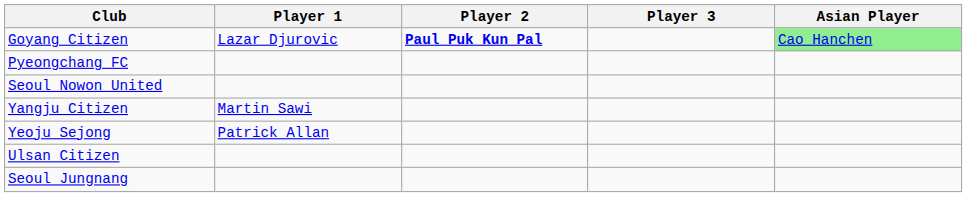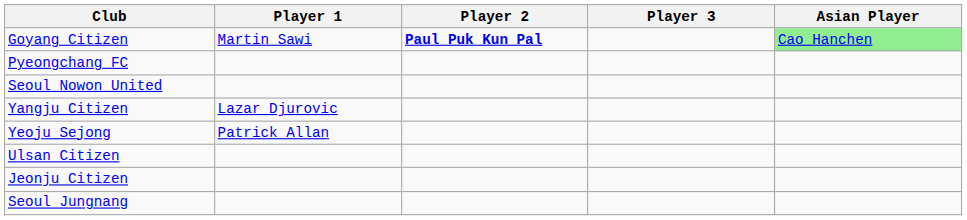Goyang Citizen | Player 1: Lazar Djurovic -> Martin Sawi
Yangju Citizen | Player 1: Martin Sawi -> Lazar Djurovic
+ row: Jeonju Citizen
